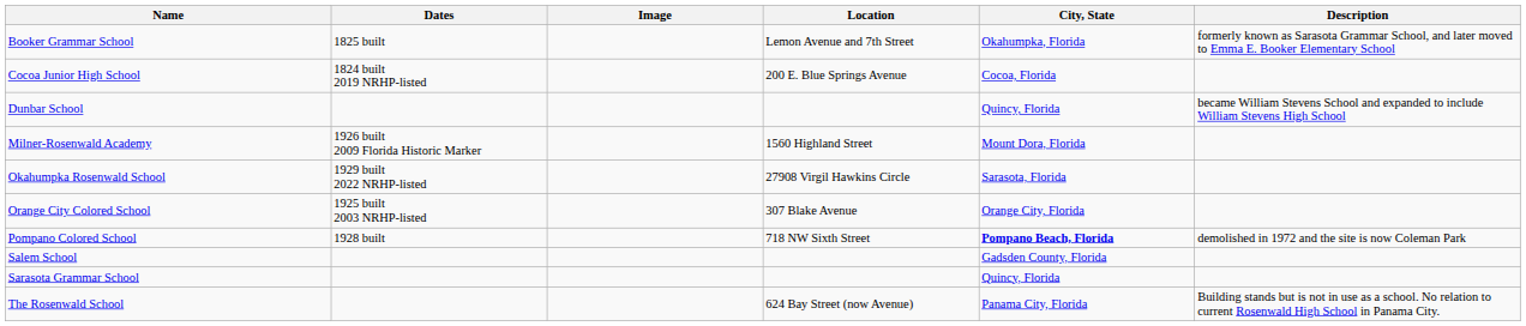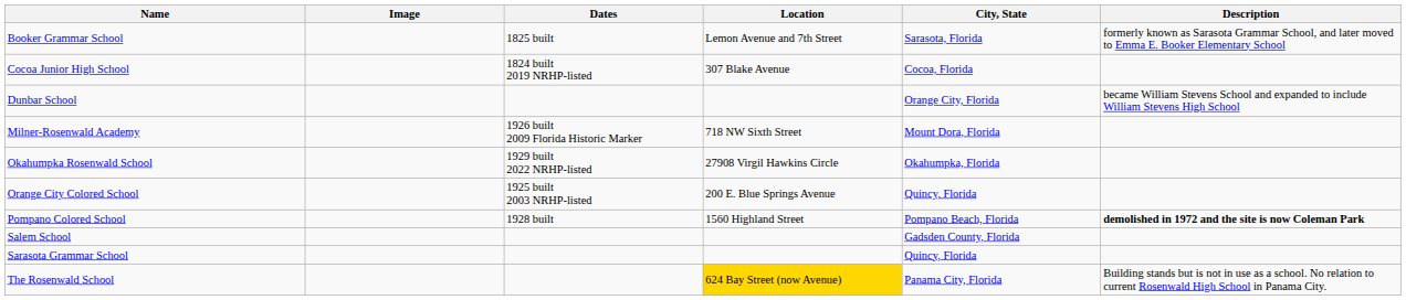columns swapped: Image <-> Dates
Booker Grammar School | City, State: Okahumpka, Florida -> Sarasota, Florida
Cocoa Junior High School | Location: 200 E. Blue Springs Avenue -> 307 Blake Avenue
Dunbar School | City, State: Quincy, Florida -> Orange City, Florida
Milner-Rosenwald Academy | Location: 1560 Highland Street -> 718 NW Sixth Street
Okahumpka Rosenwald School | City, State: Sarasota, Florida -> Okahumpka, Florida
Orange City Colored School | Location: 307 Blake Avenue -> 200 E. Blue Springs Avenue
Orange City Colored School | City, State: Orange City, Florida -> Quincy, Florida
Pompano Colored School | Location: 718 NW Sixth Street -> 1560 Highland Street
Pompano Colored School | City, State: bold -> normal
Pompano Colored School | Description: normal -> bold
The Rosenwald School | Location: no background -> gold background
